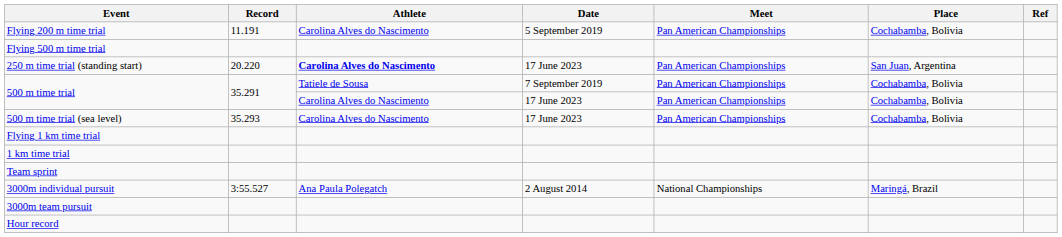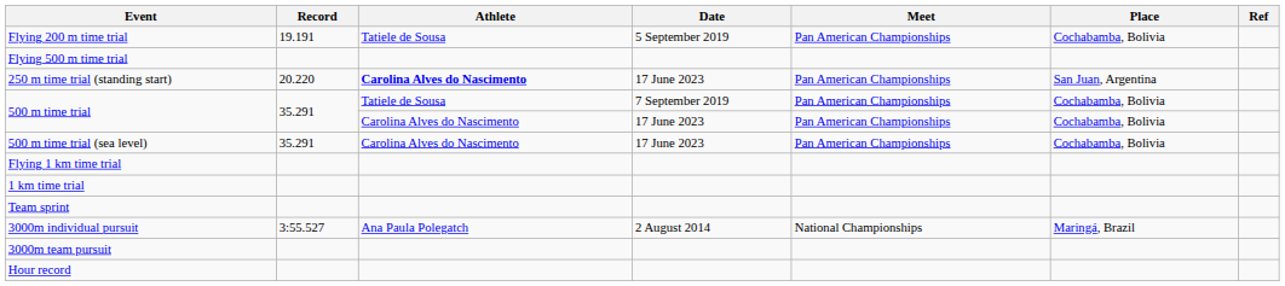Flying 200 m time trial | Record: 11.191 -> 19.191
Flying 200 m time trial | Athlete: Carolina Alves do Nascimento -> Tatiele de Sousa
500 m time trial (sea level) | Record: 35.293 -> 35.291
